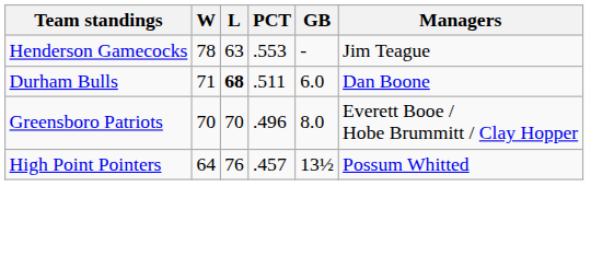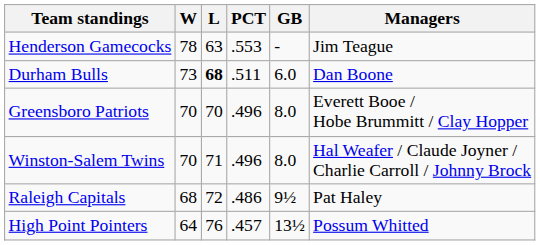Durham Bulls | W: 71 -> 73
+ row: Winston-Salem Twins | 70 | 71 | .496 | 8.0 | Hal Weafer / Claude Joyner / Charlie Carroll / Johnny Brock
+ row: Raleigh Capitals | 68 | 72 | .486 | 9½ | Pat Haley
